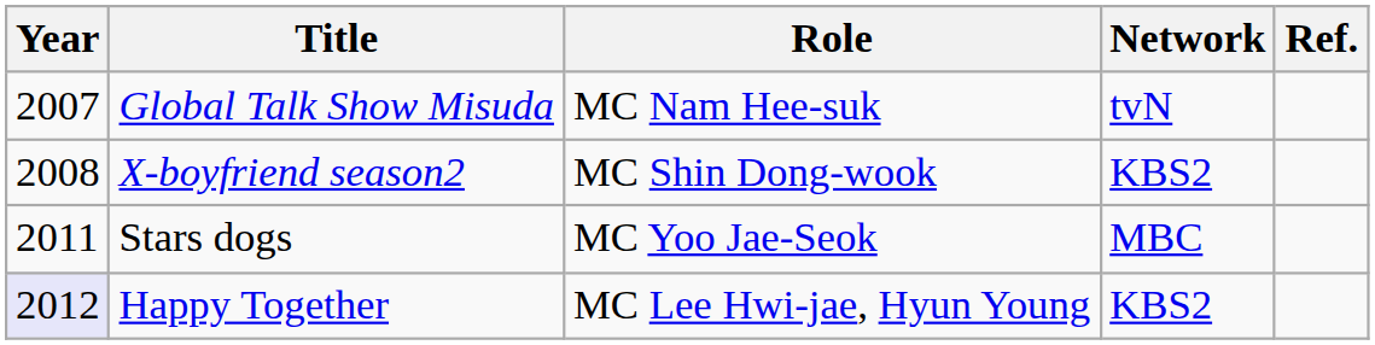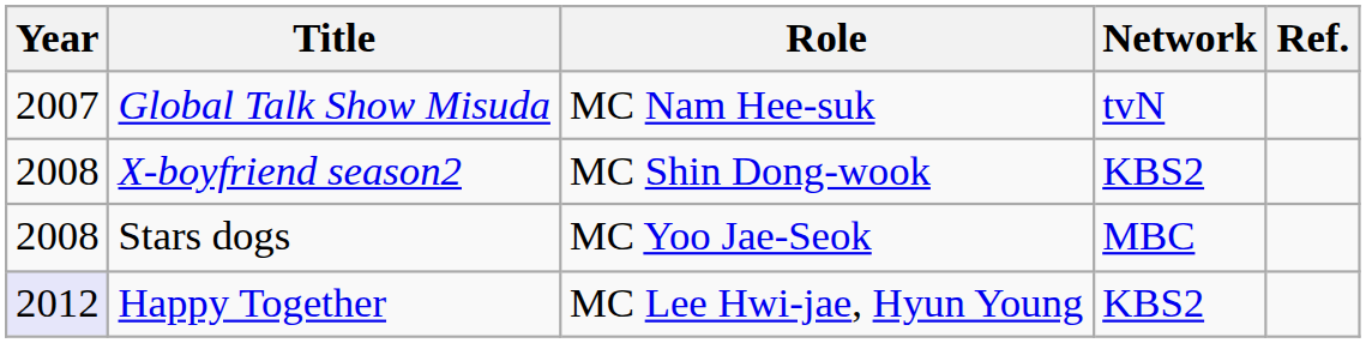Stars dogs | Year: 2011 -> 2008
